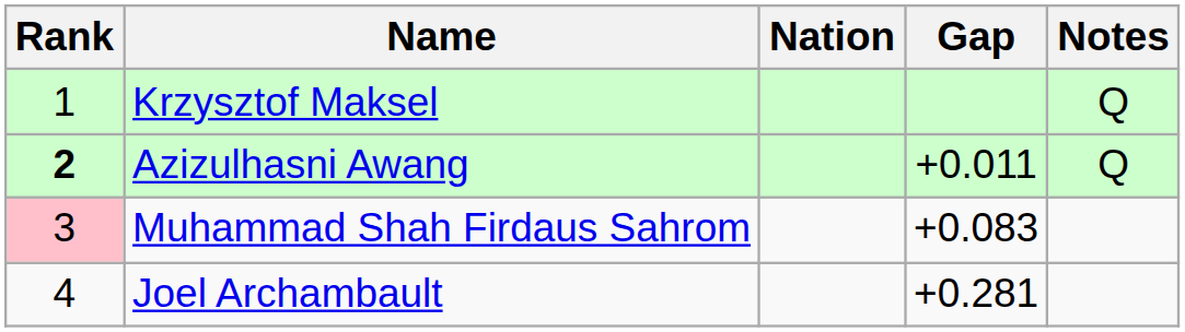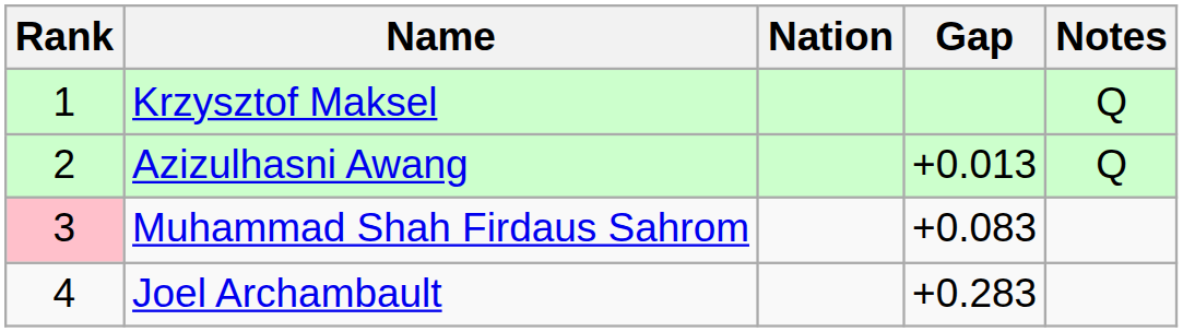Azizulhasni Awang | Rank: bold -> normal
Azizulhasni Awang | Gap: +0.011 -> +0.013
Joel Archambault | Gap: +0.281 -> +0.283
